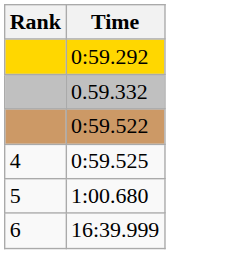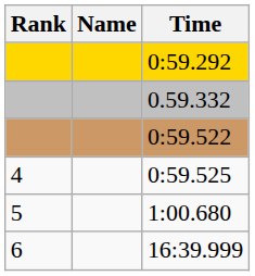+ column: Name
